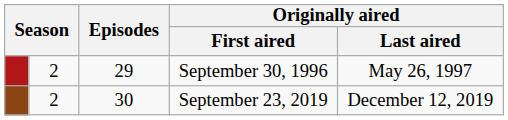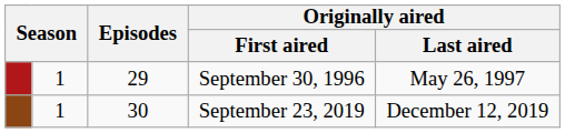September 30, 1996 | column 2: 2 -> 1
September 23, 2019 | column 2: 2 -> 1
